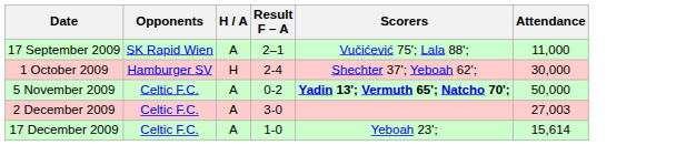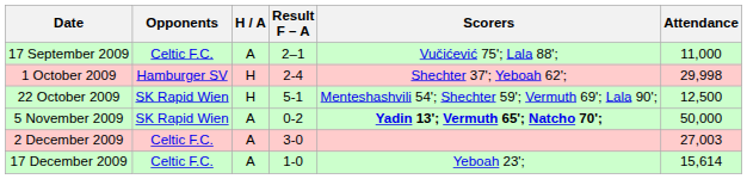17 September 2009 | Opponents: SK Rapid Wien -> Celtic F.C.
1 October 2009 | Attendance: 30,000 -> 29,998
+ row: 22 October 2009 | SK Rapid Wien | H | 5-1 | Menteshashvili 54'; Shechter 59'; Vermuth 69'; Lala 90'; | 12,500
5 November 2009 | Opponents: Celtic F.C. -> SK Rapid Wien
